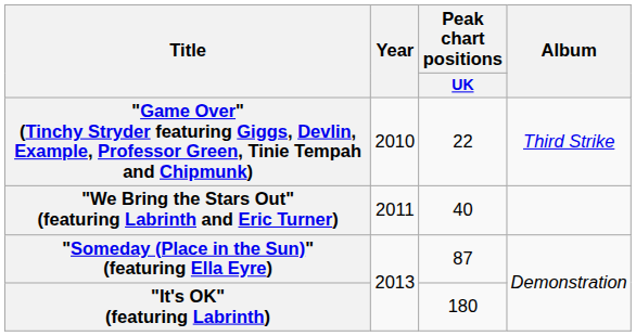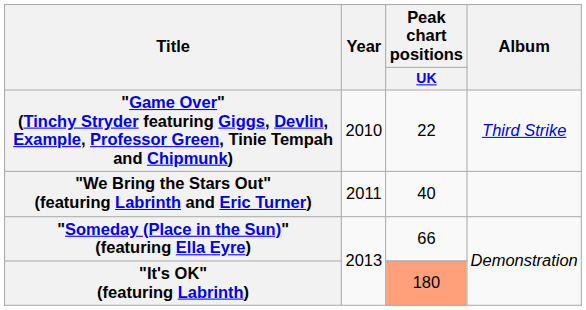"Someday (Place in the Sun)" (featuring Ella Eyre) | Peak chart positions / UK: 87 -> 66
"It's OK" (featuring Labrinth) | Peak chart positions / UK: no background -> lightsalmon background
